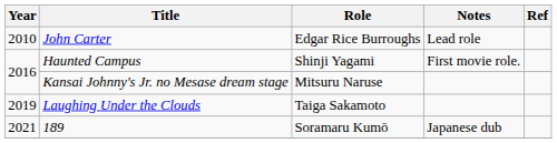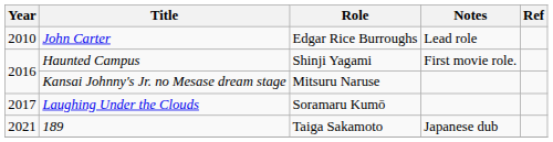Laughing Under the Clouds | Year: 2019 -> 2017
Laughing Under the Clouds | Role: Taiga Sakamoto -> Soramaru Kumō
189 | Role: Soramaru Kumō -> Taiga Sakamoto
